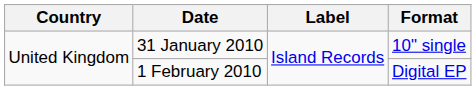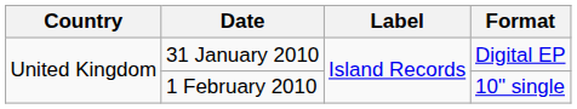31 January 2010 | Format: 10" single -> Digital EP
1 February 2010 | Format: Digital EP -> 10" single
